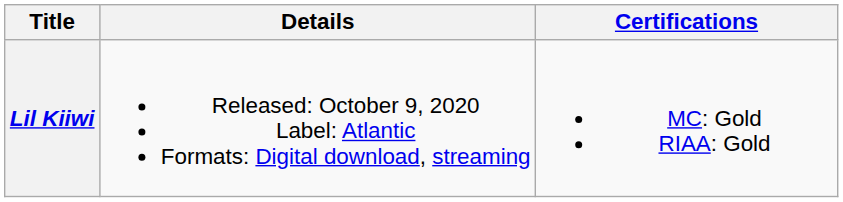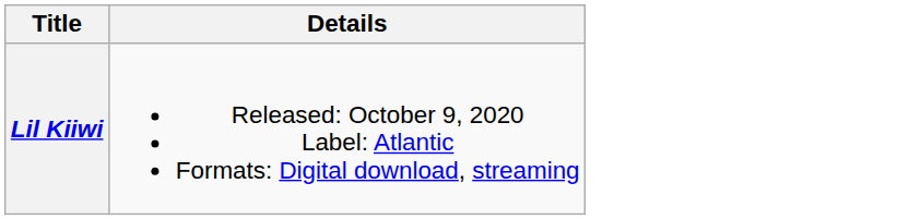- column: Certifications | MC: Gold RIAA: Gold
